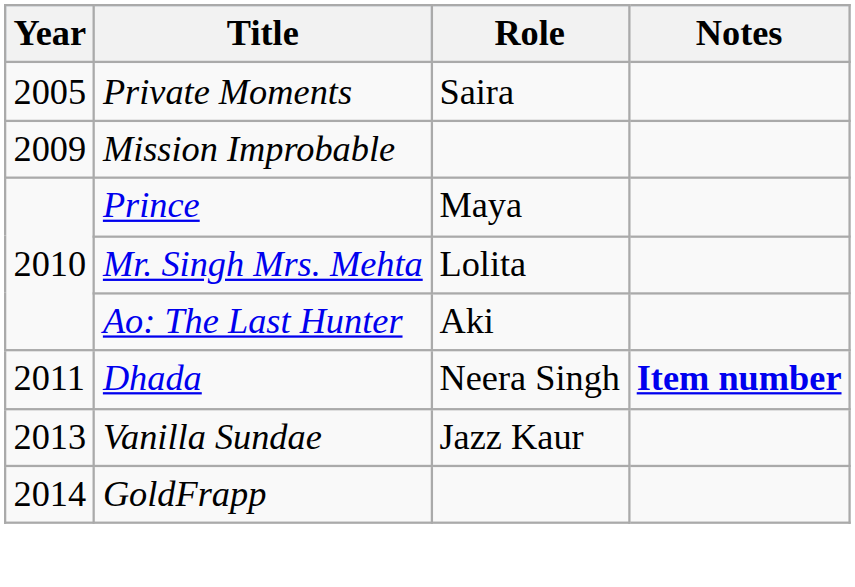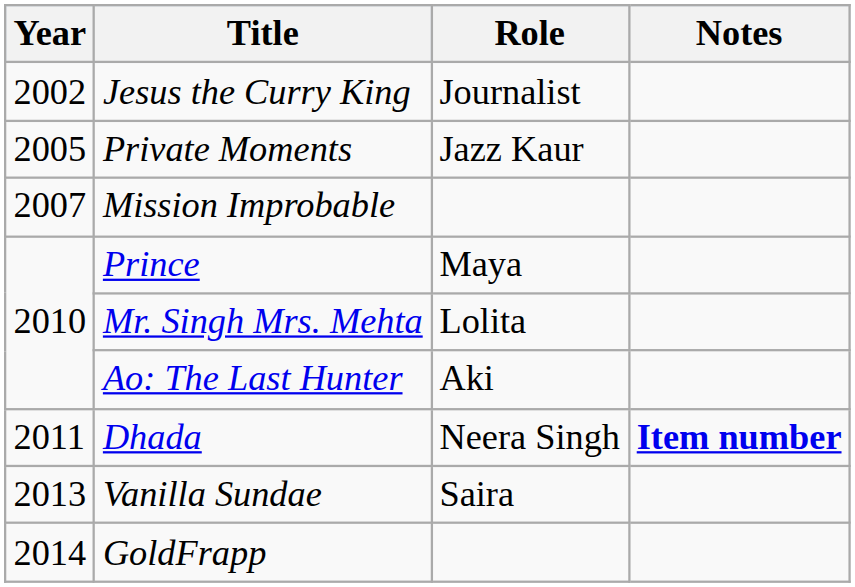+ row: 2002 | Jesus the Curry King | Journalist
Private Moments | Role: Saira -> Jazz Kaur
Mission Improbable | Year: 2009 -> 2007
Vanilla Sundae | Role: Jazz Kaur -> Saira
